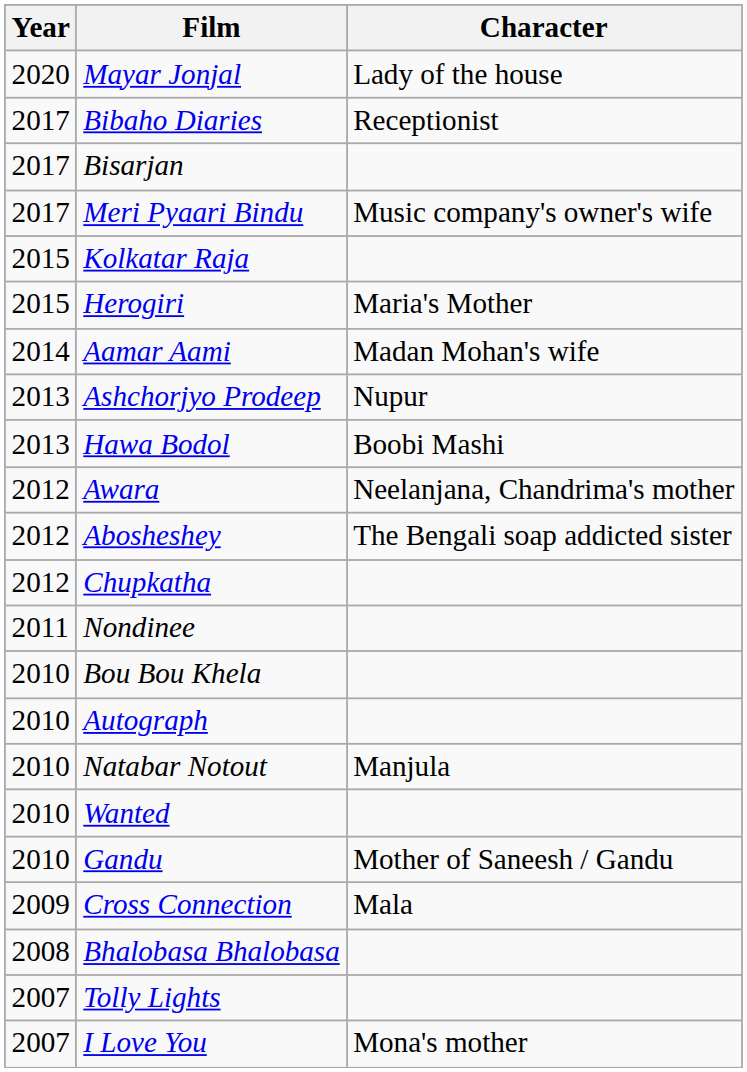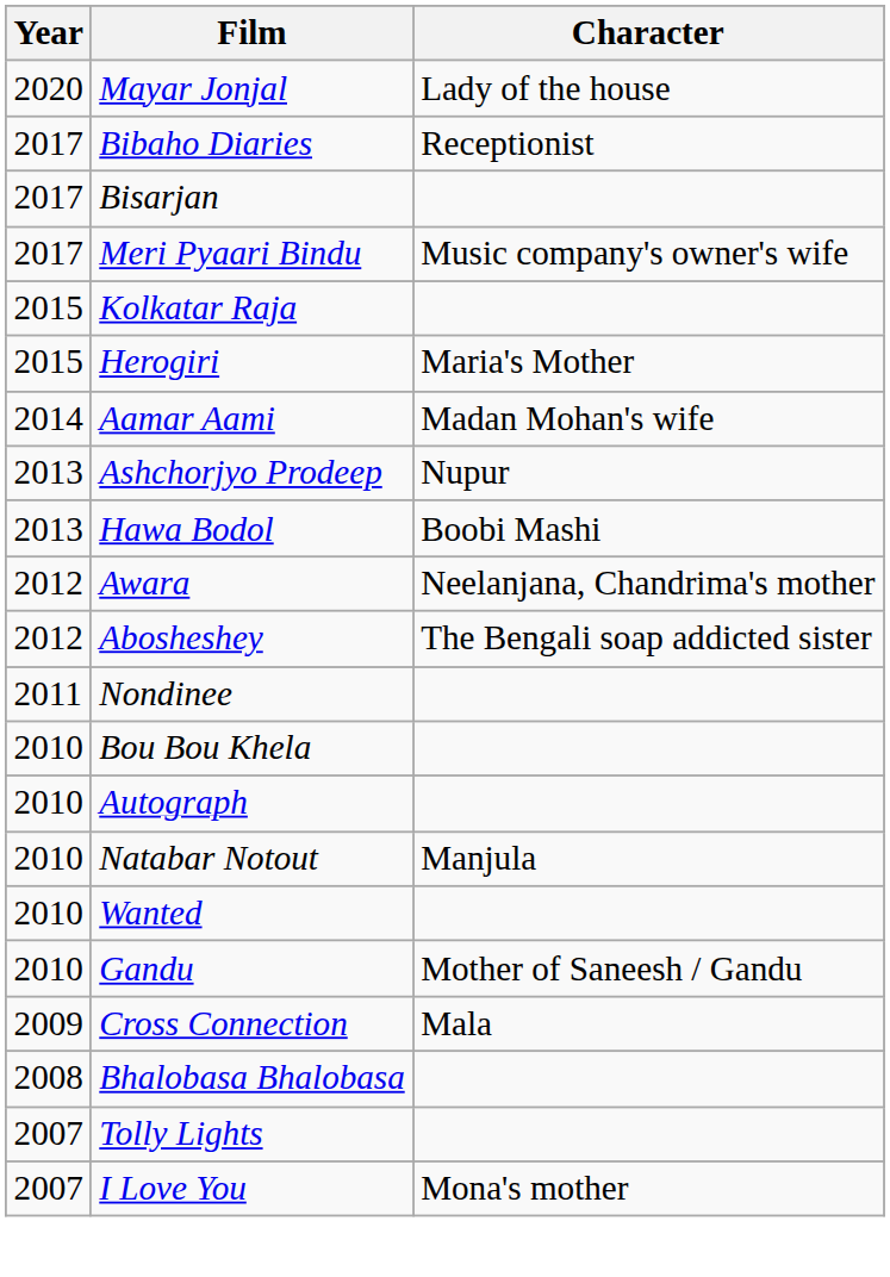- row: 2012 | Chupkatha
